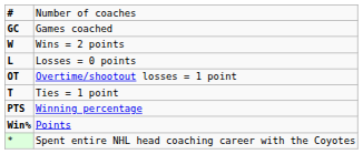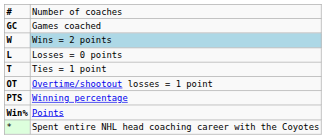W | column 2: no background -> lightblue background
rows swapped: T <-> OT
